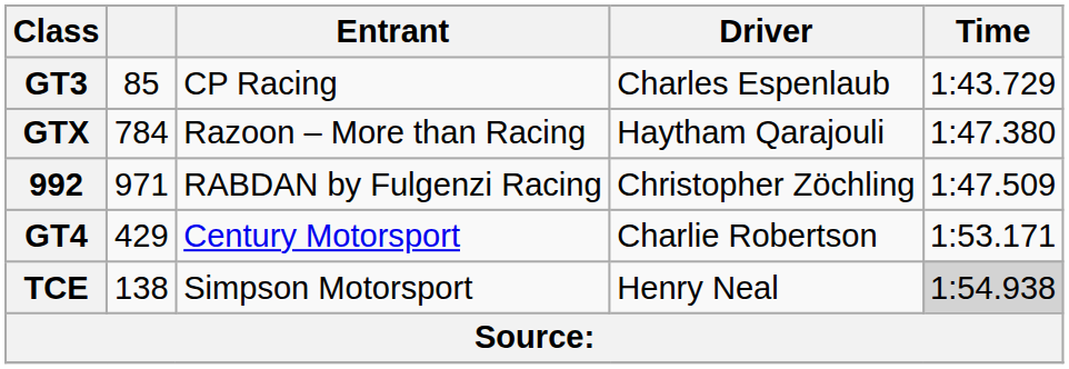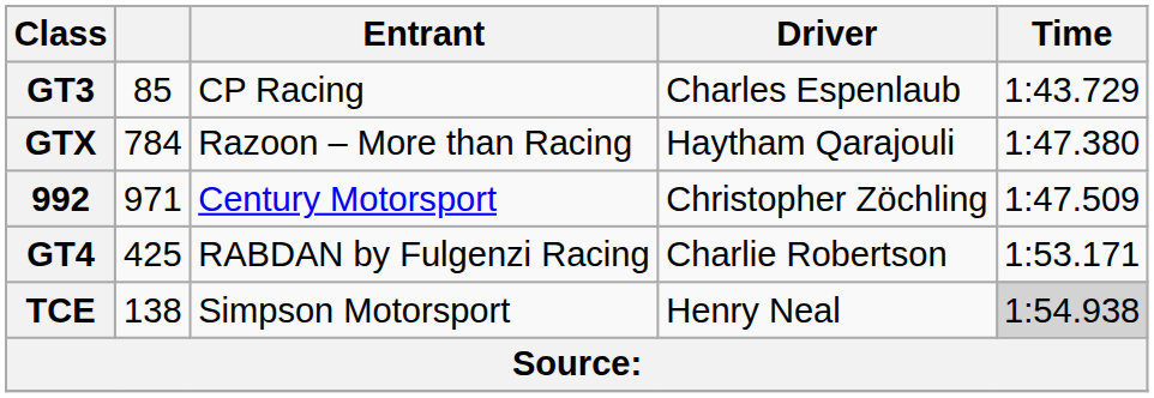992 | Entrant: RABDAN by Fulgenzi Racing -> Century Motorsport
GT4 | column 2: 429 -> 425
GT4 | Entrant: Century Motorsport -> RABDAN by Fulgenzi Racing
